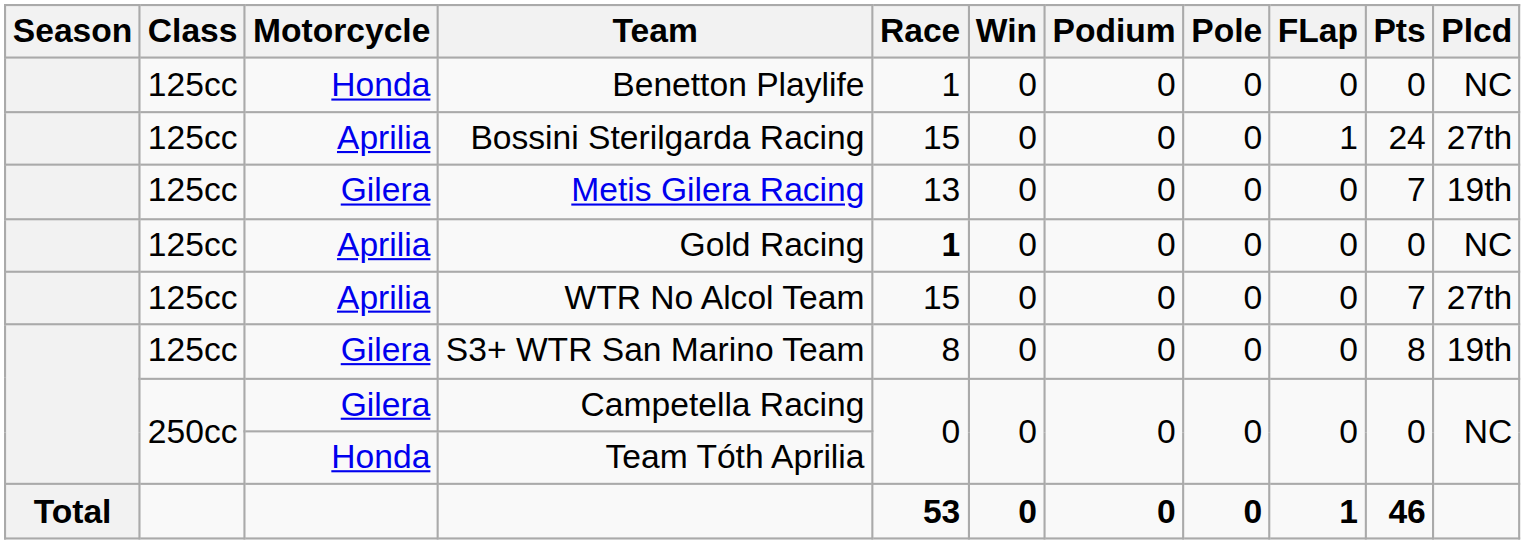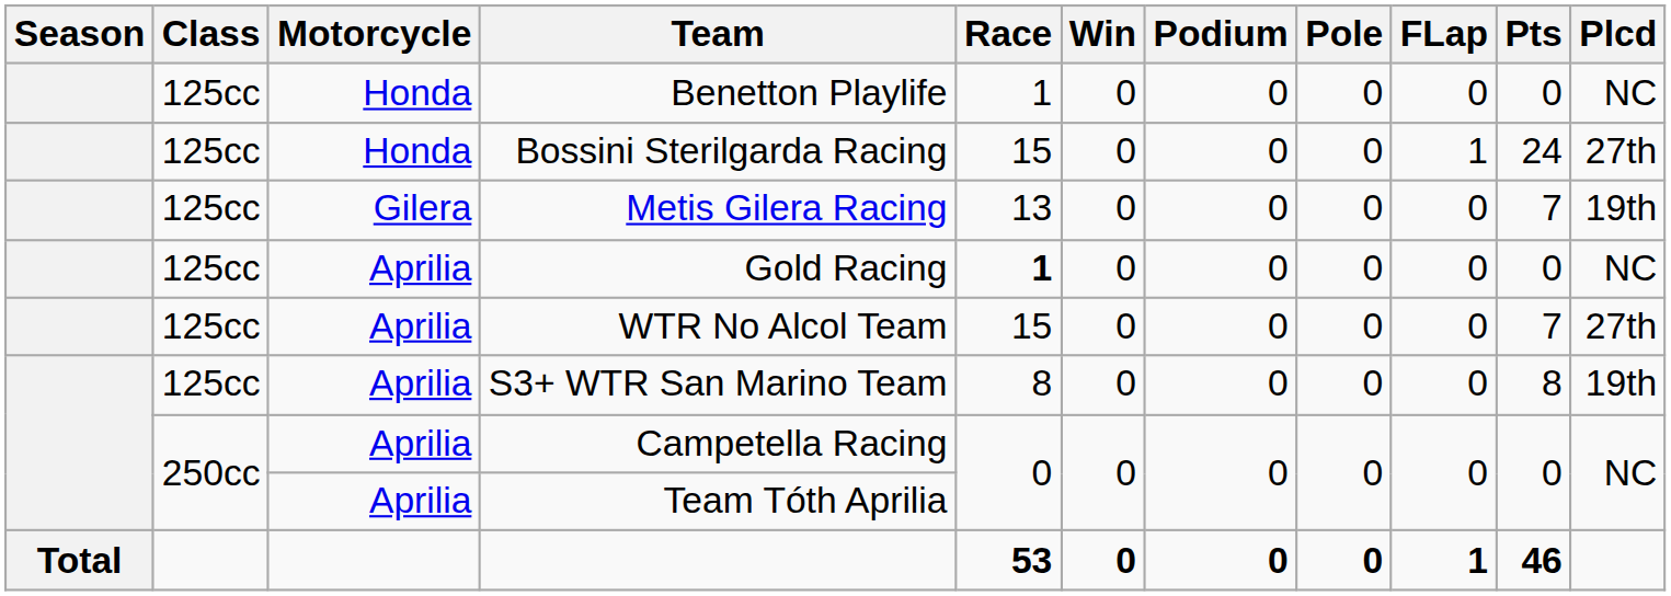Bossini Sterilgarda Racing | Motorcycle: Aprilia -> Honda
S3+ WTR San Marino Team | Motorcycle: Gilera -> Aprilia
Campetella Racing | Motorcycle: Gilera -> Aprilia
Team Tóth Aprilia | Motorcycle: Honda -> Aprilia
